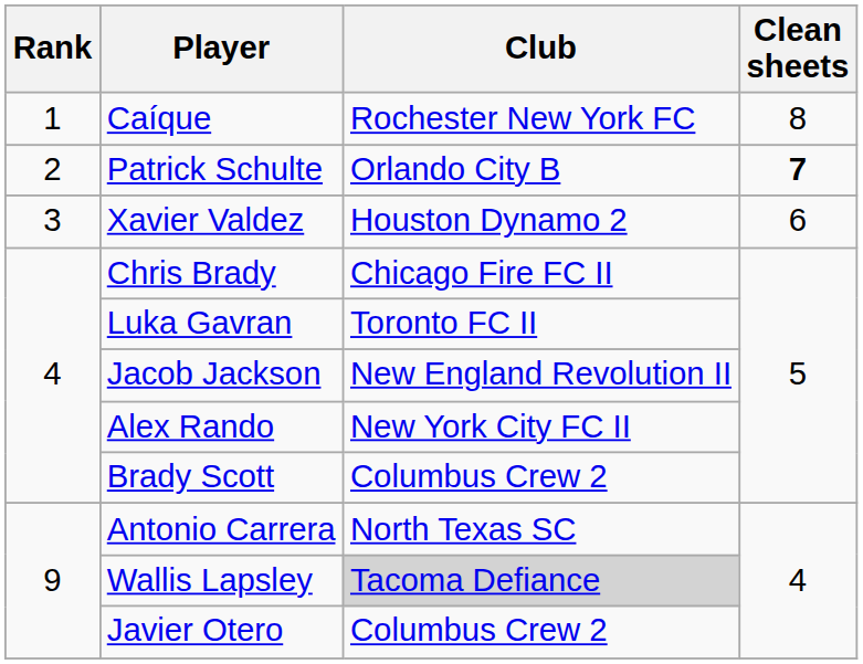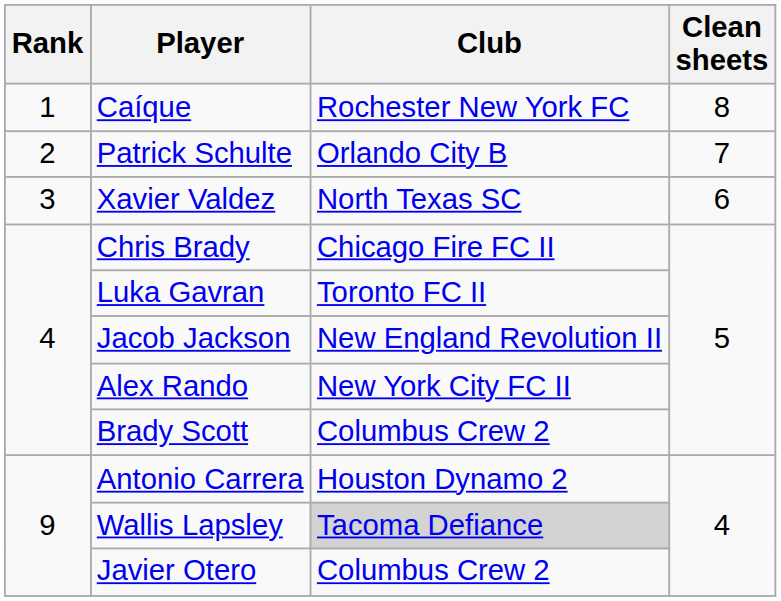Patrick Schulte | Clean sheets: bold -> normal
Xavier Valdez | Club: Houston Dynamo 2 -> North Texas SC
Antonio Carrera | Club: North Texas SC -> Houston Dynamo 2
